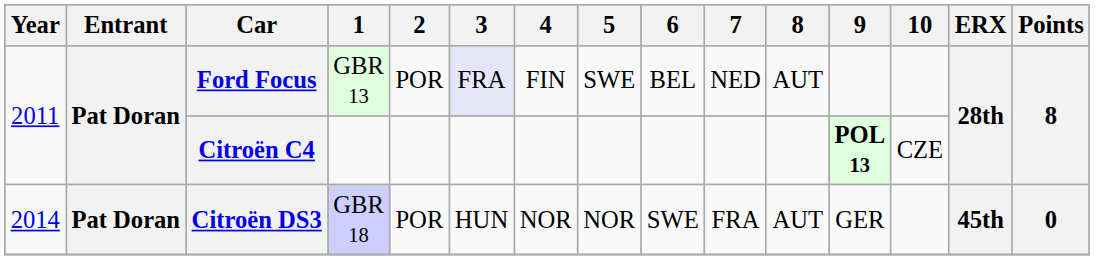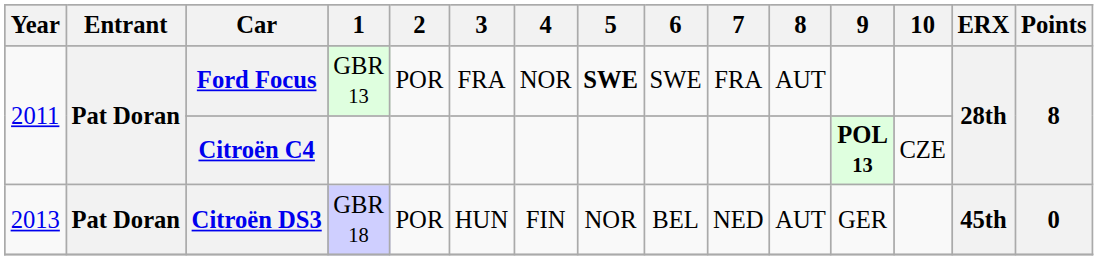Ford Focus | 3: lavender background -> no background
Ford Focus | 4: FIN -> NOR
Ford Focus | 5: normal -> bold
Ford Focus | 6: BEL -> SWE
Ford Focus | 7: NED -> FRA
Citroën DS3 | Year: 2014 -> 2013
Citroën DS3 | 4: NOR -> FIN
Citroën DS3 | 6: SWE -> BEL
Citroën DS3 | 7: FRA -> NED
